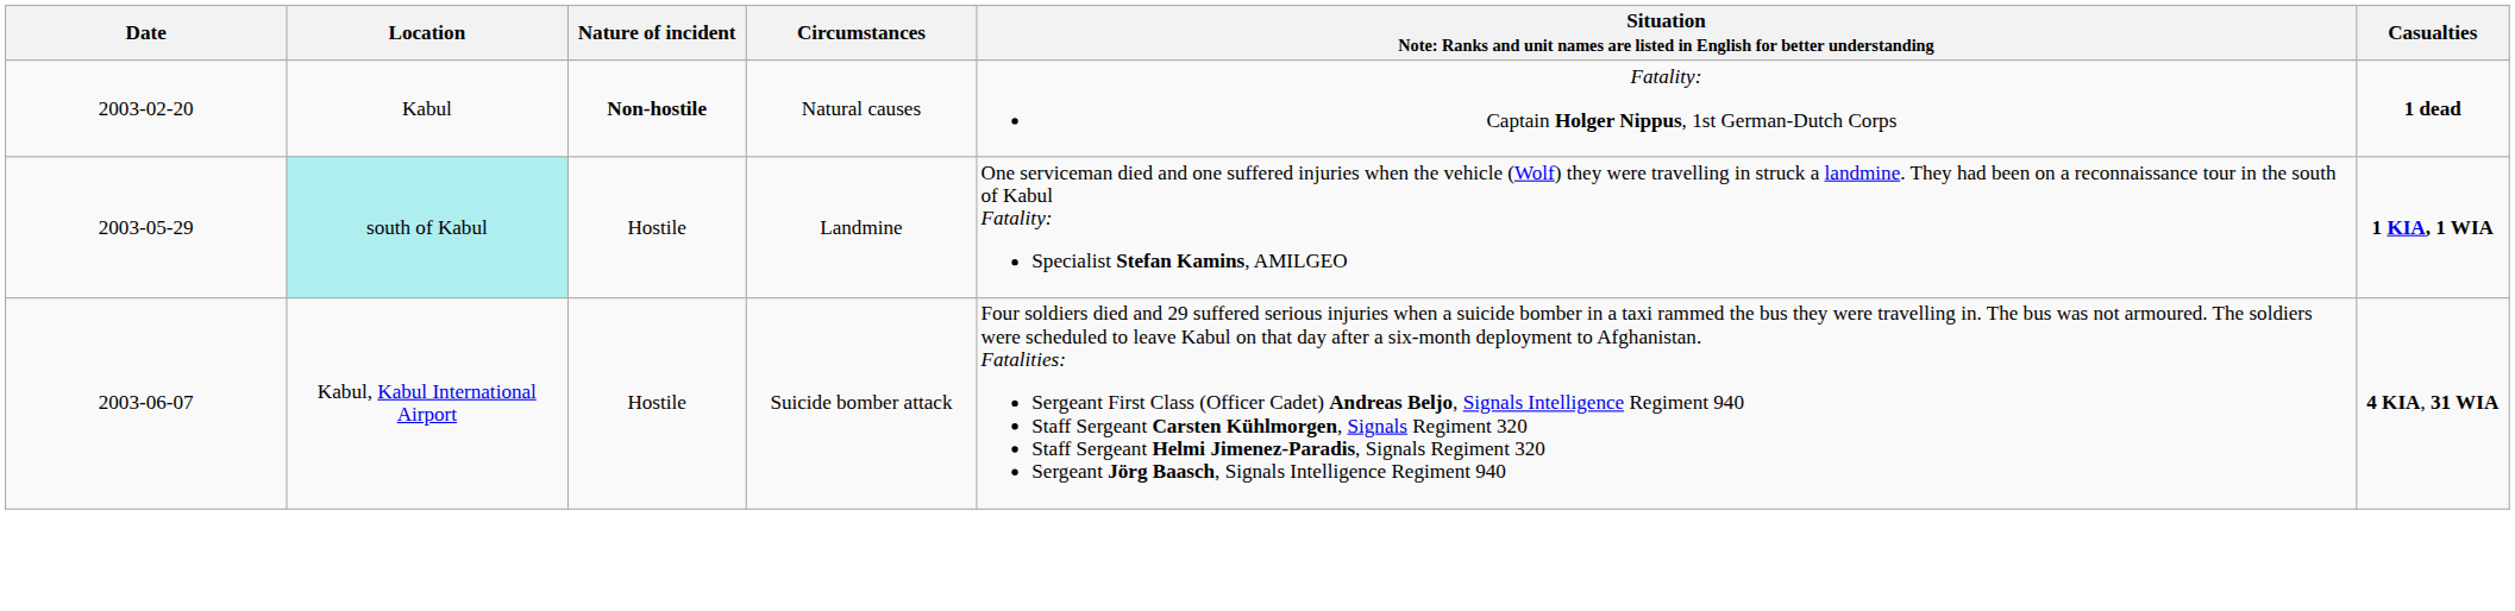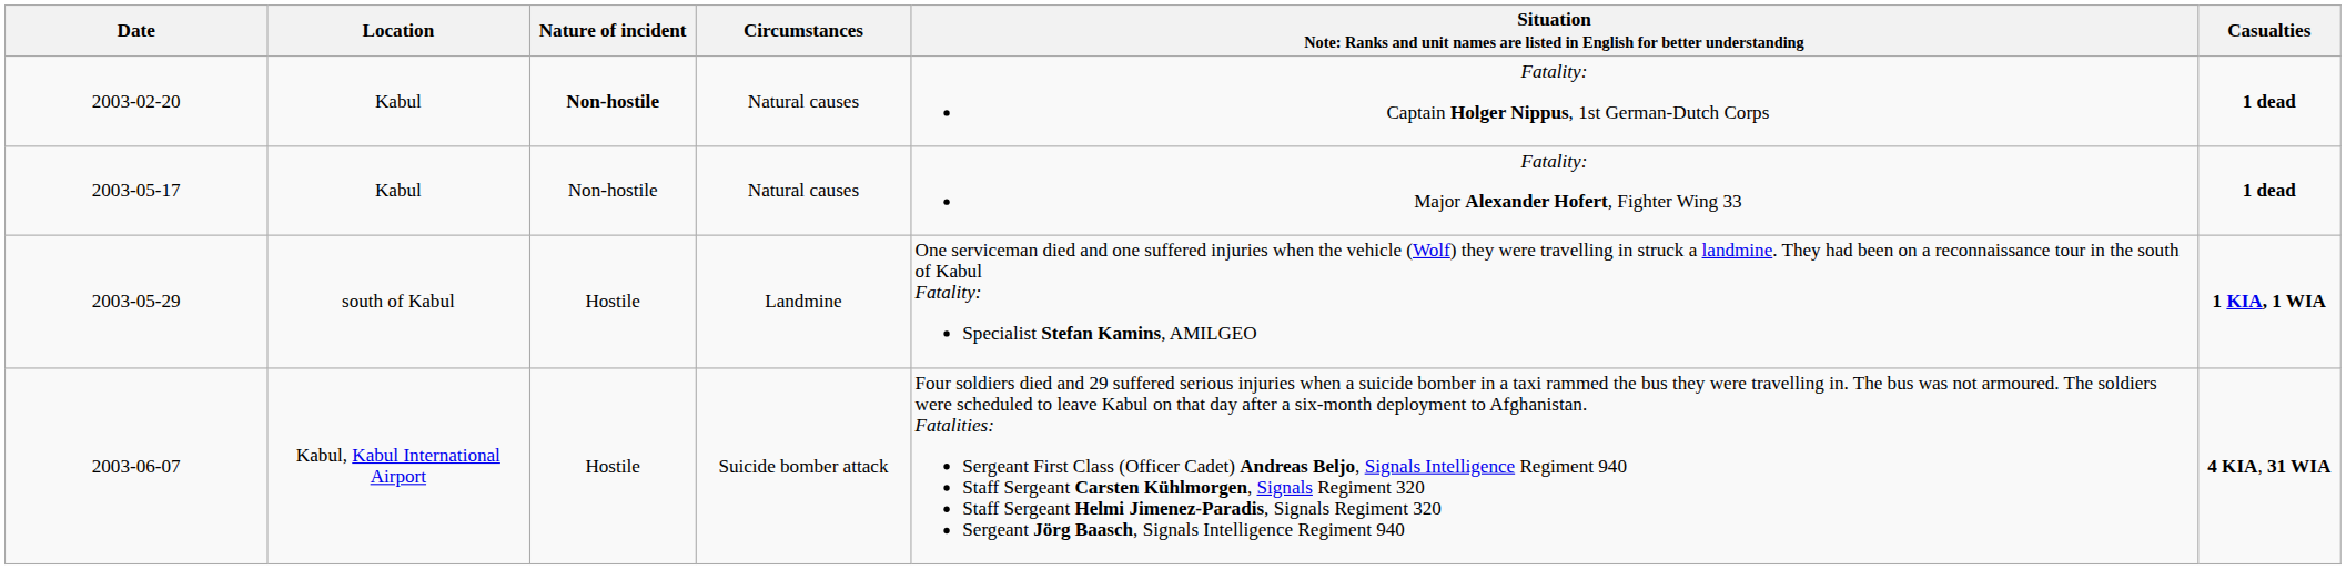+ row: 2003-05-17 | Kabul | Non-hostile | Natural causes | Fatality: Major Alexander Hofert, Fighter Wing 33 | 1 dead
2003-05-29 | Location: paleturquoise background -> no background
